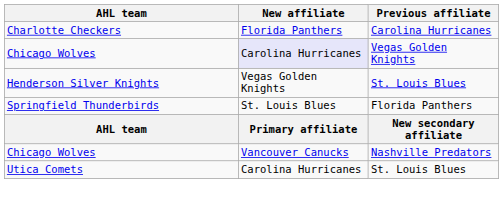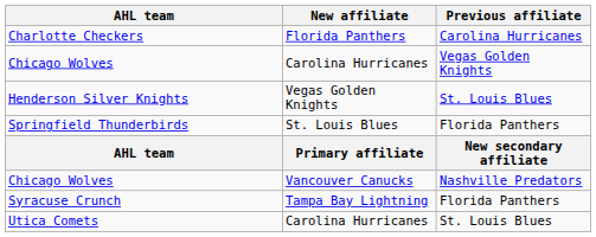Chicago Wolves / Vegas Golden Knights | New affiliate: lavender background -> no background
+ row: Syracuse Crunch | Tampa Bay Lightning | Florida Panthers
